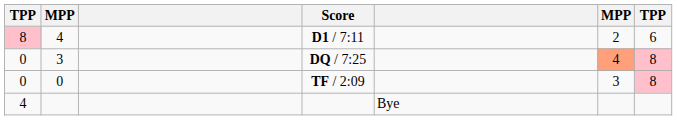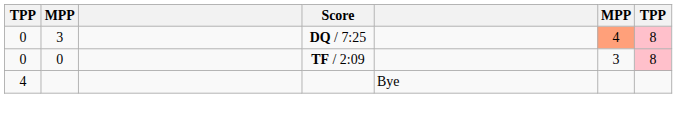- row: 8 | 4 | D1 / 7:11 | 2 | 6
